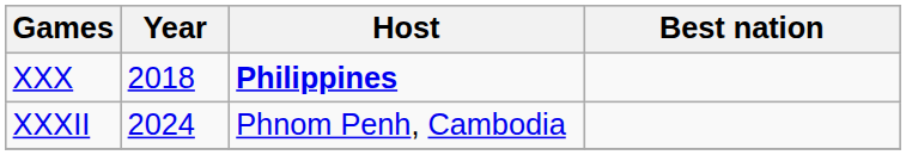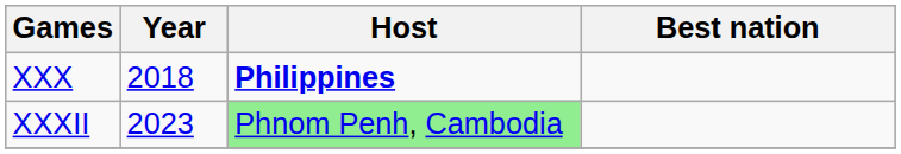XXXII | Year: 2024 -> 2023
XXXII | Host: no background -> lightgreen background
